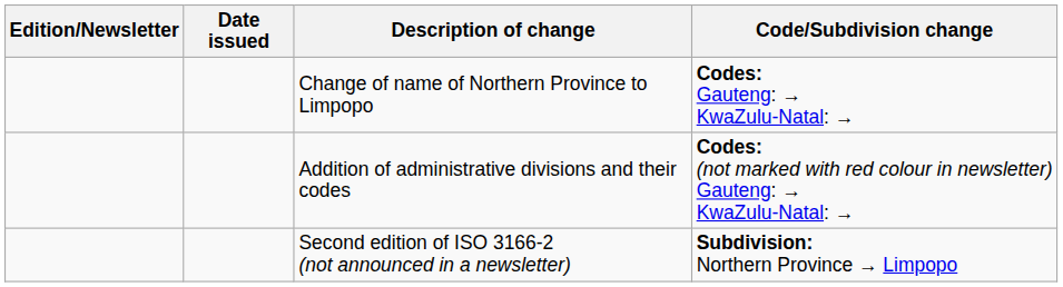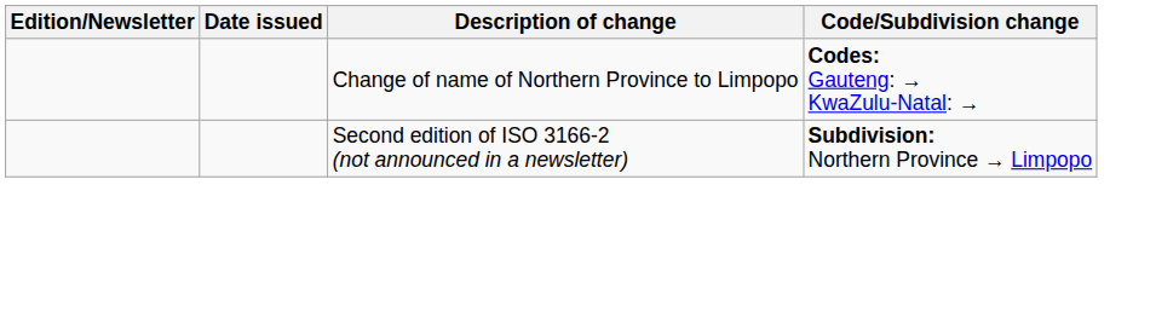- row: Addition of administrative divisions and their codes | Codes: (not marked with red colour in newsletter) Gauteng: → KwaZulu-Natal: →
